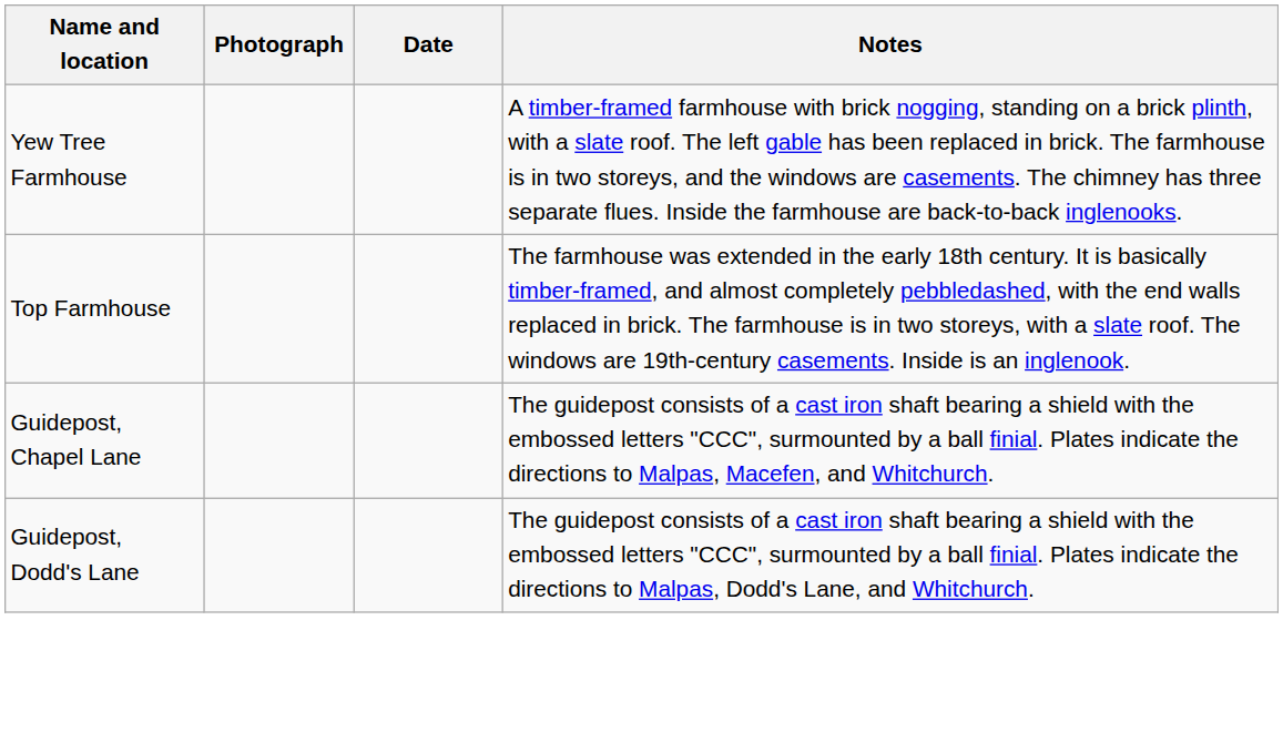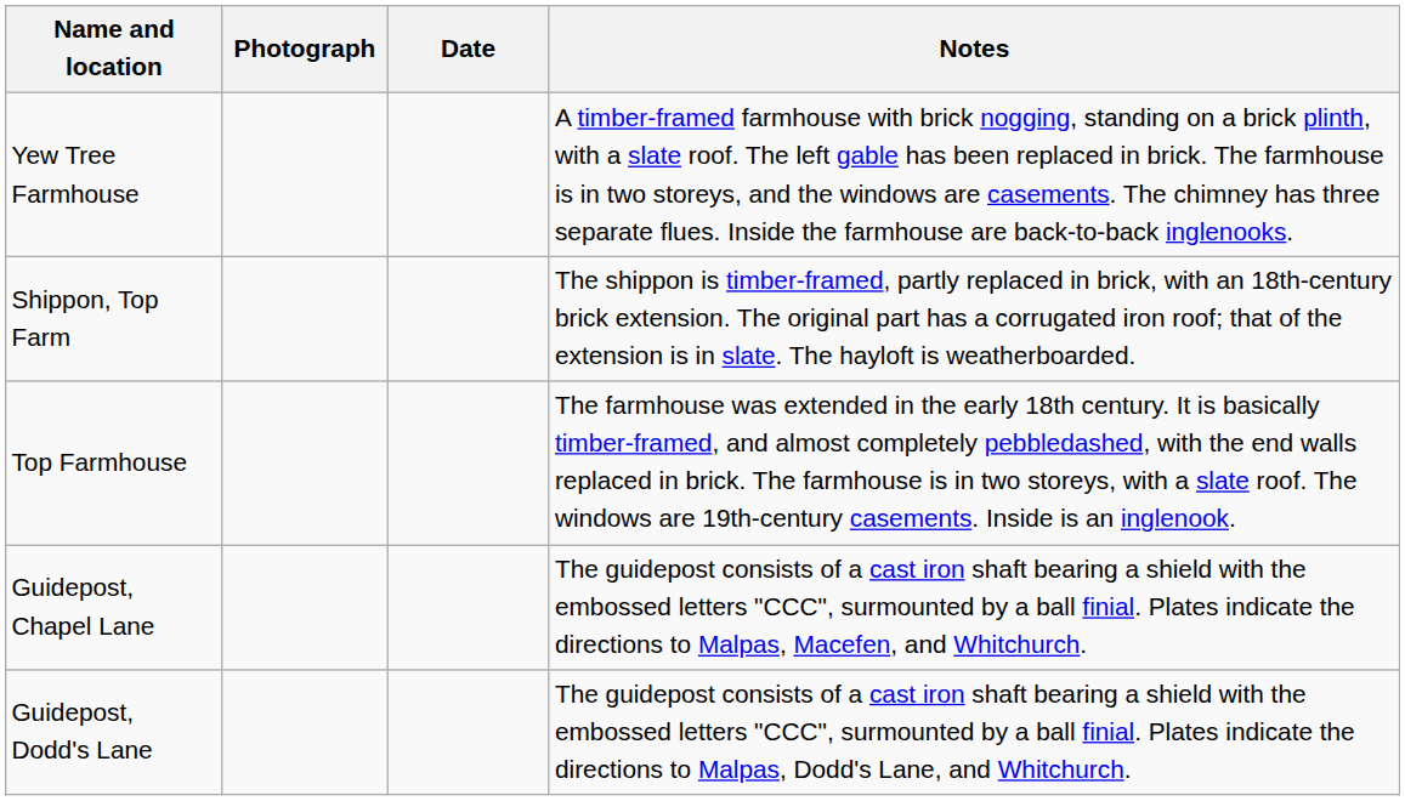+ row: Shippon, Top Farm | The shippon is timber-framed, partly replaced in brick, with an 18th-century brick extension. The original part has a corrugated iron roof; that of the extension is in slate. The hayloft is weatherboarded.
